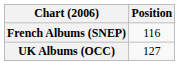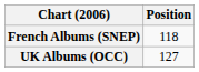French Albums (SNEP) | Position: 116 -> 118
